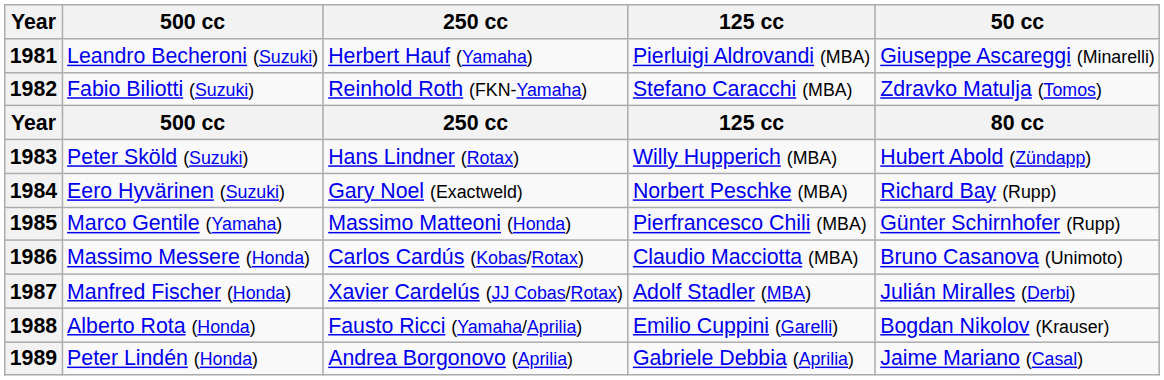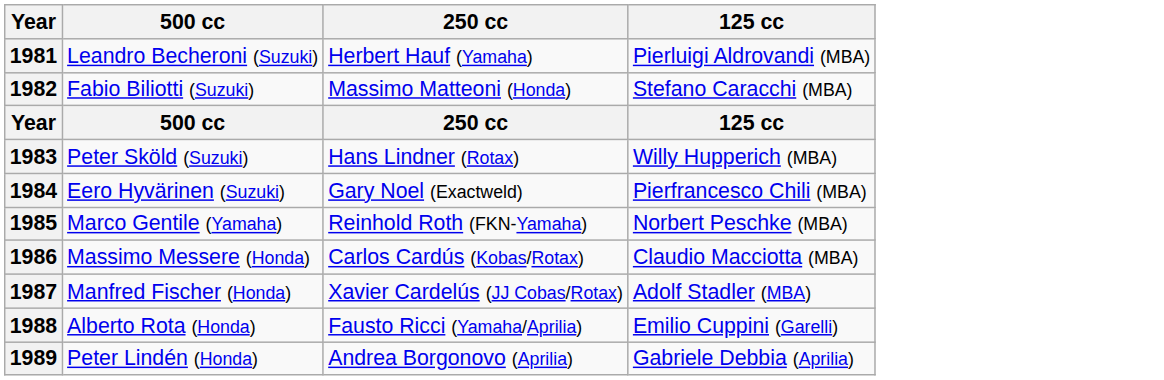- column: 50 cc | Giuseppe Ascareggi (Minarelli) | Zdravko Matulja (Tomos) | 80 cc | Hubert Abold (Zündapp) | Richard Bay (Rupp) | Günter Schirnhofer (Rupp) | Bruno Casanova (Unimoto) | Julián Miralles (Derbi) | Bogdan Nikolov (Krauser) | Jaime Mariano (Casal)
1982 | 250 cc: Reinhold Roth (FKN-Yamaha) -> Massimo Matteoni (Honda)
1984 | 125 cc: Norbert Peschke (MBA) -> Pierfrancesco Chili (MBA)
1985 | 250 cc: Massimo Matteoni (Honda) -> Reinhold Roth (FKN-Yamaha)
1985 | 125 cc: Pierfrancesco Chili (MBA) -> Norbert Peschke (MBA)
